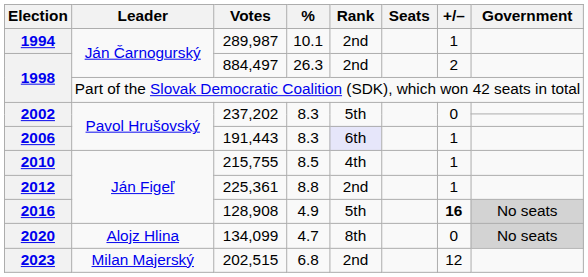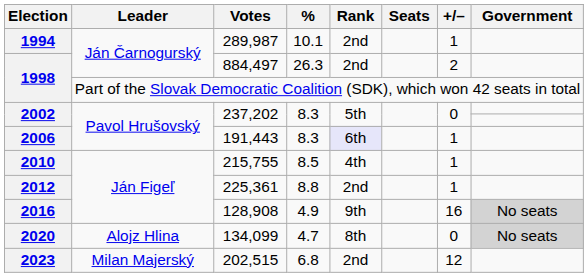128,908 | Rank: 5th -> 9th
128,908 | +/–: bold -> normal
